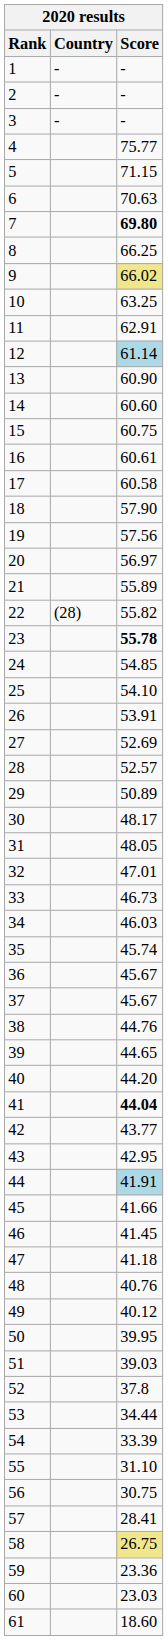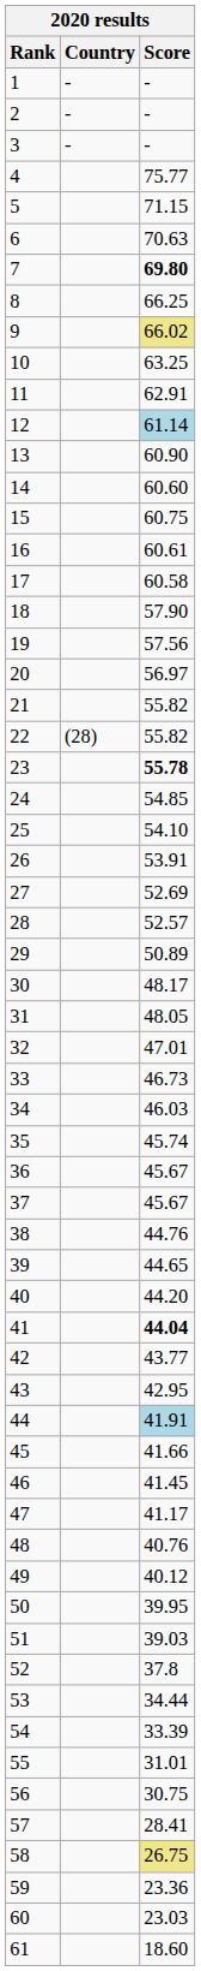21 | Score: 55.89 -> 55.82
47 | Score: 41.18 -> 41.17
55 | Score: 31.10 -> 31.01
